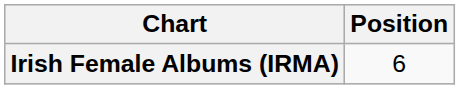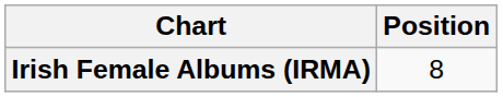Irish Female Albums (IRMA) | Position: 6 -> 8
